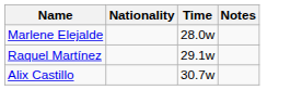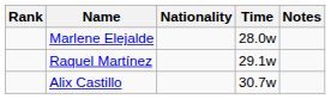+ column: Rank
